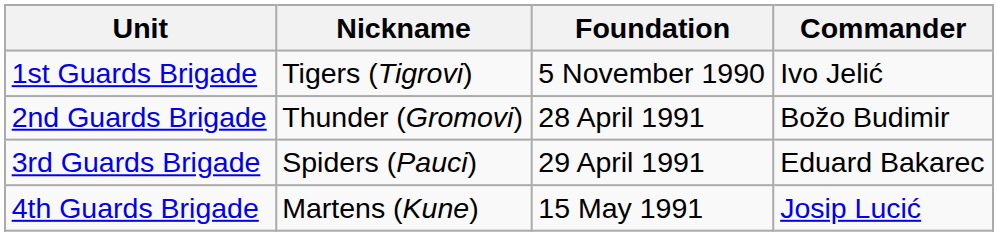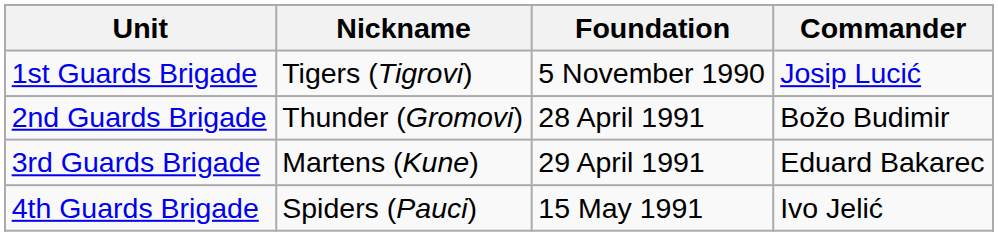1st Guards Brigade | Commander: Ivo Jelić -> Josip Lucić
3rd Guards Brigade | Nickname: Spiders (Pauci) -> Martens (Kune)
4th Guards Brigade | Nickname: Martens (Kune) -> Spiders (Pauci)
4th Guards Brigade | Commander: Josip Lucić -> Ivo Jelić
